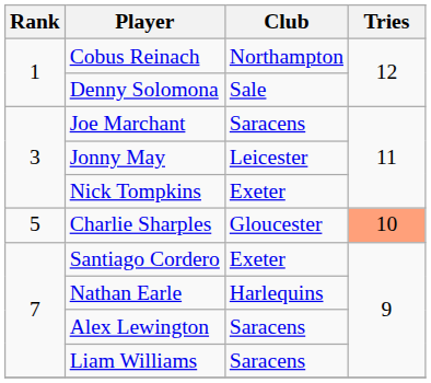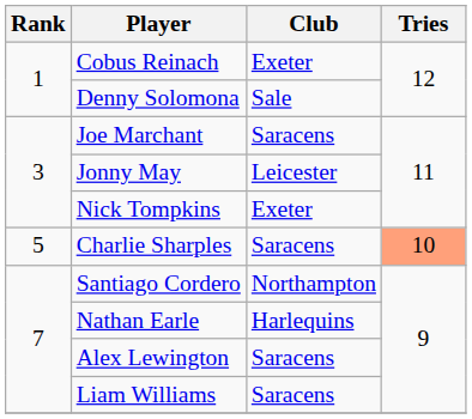Cobus Reinach | Club: Northampton -> Exeter
Charlie Sharples | Club: Gloucester -> Saracens
Santiago Cordero | Club: Exeter -> Northampton
